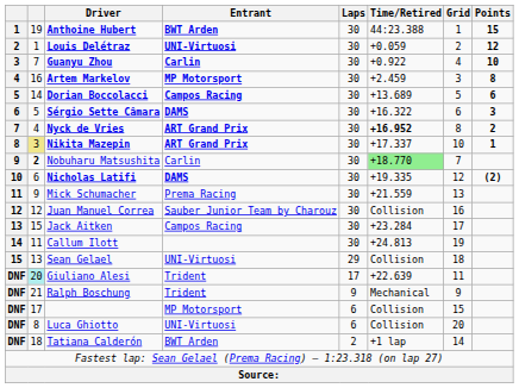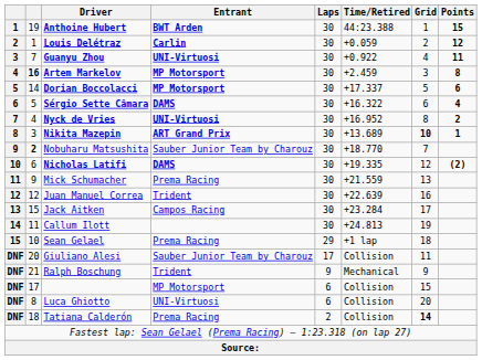Louis Delétraz | Entrant: UNI-Virtuosi -> Carlin
Guanyu Zhou | Entrant: Carlin -> UNI-Virtuosi
Guanyu Zhou | Points: 10 -> 11
Artem Markelov | column 2: normal -> bold
Dorian Boccolacci | Entrant: Campos Racing -> MP Motorsport
Dorian Boccolacci | Time/Retired: +13.689 -> +17.337
Sérgio Sette Câmara | Points: 3 -> 4
Nyck de Vries | Entrant: ART Grand Prix -> UNI-Virtuosi
Nyck de Vries | Time/Retired: bold -> normal
Nikita Mazepin | column 2: khaki background -> no background
Nikita Mazepin | Time/Retired: +17.337 -> +13.689
Nikita Mazepin | Grid: normal -> bold
Nobuharu Matsushita | Entrant: Carlin -> Sauber Junior Team by Charouz
Nobuharu Matsushita | Time/Retired: lightgreen background -> no background
Juan Manuel Correa | Entrant: Sauber Junior Team by Charouz -> Trident
Juan Manuel Correa | Time/Retired: Collision -> +22.639
Sean Gelael | column 2: 13 -> 10
Sean Gelael | Entrant: UNI-Virtuosi -> Prema Racing
Sean Gelael | Time/Retired: Collision -> +1 lap
Giuliano Alesi | column 2: paleturquoise background -> no background
Giuliano Alesi | Entrant: Trident -> Sauber Junior Team by Charouz
Giuliano Alesi | Time/Retired: +22.639 -> Collision
Tatiana Calderón | Entrant: BWT Arden -> Prema Racing
Tatiana Calderón | Time/Retired: +1 lap -> Collision
Tatiana Calderón | Grid: normal -> bold
